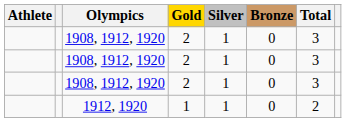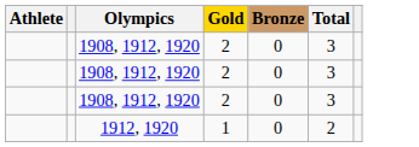- column: Silver | 1 | 1 | 1 | 1
